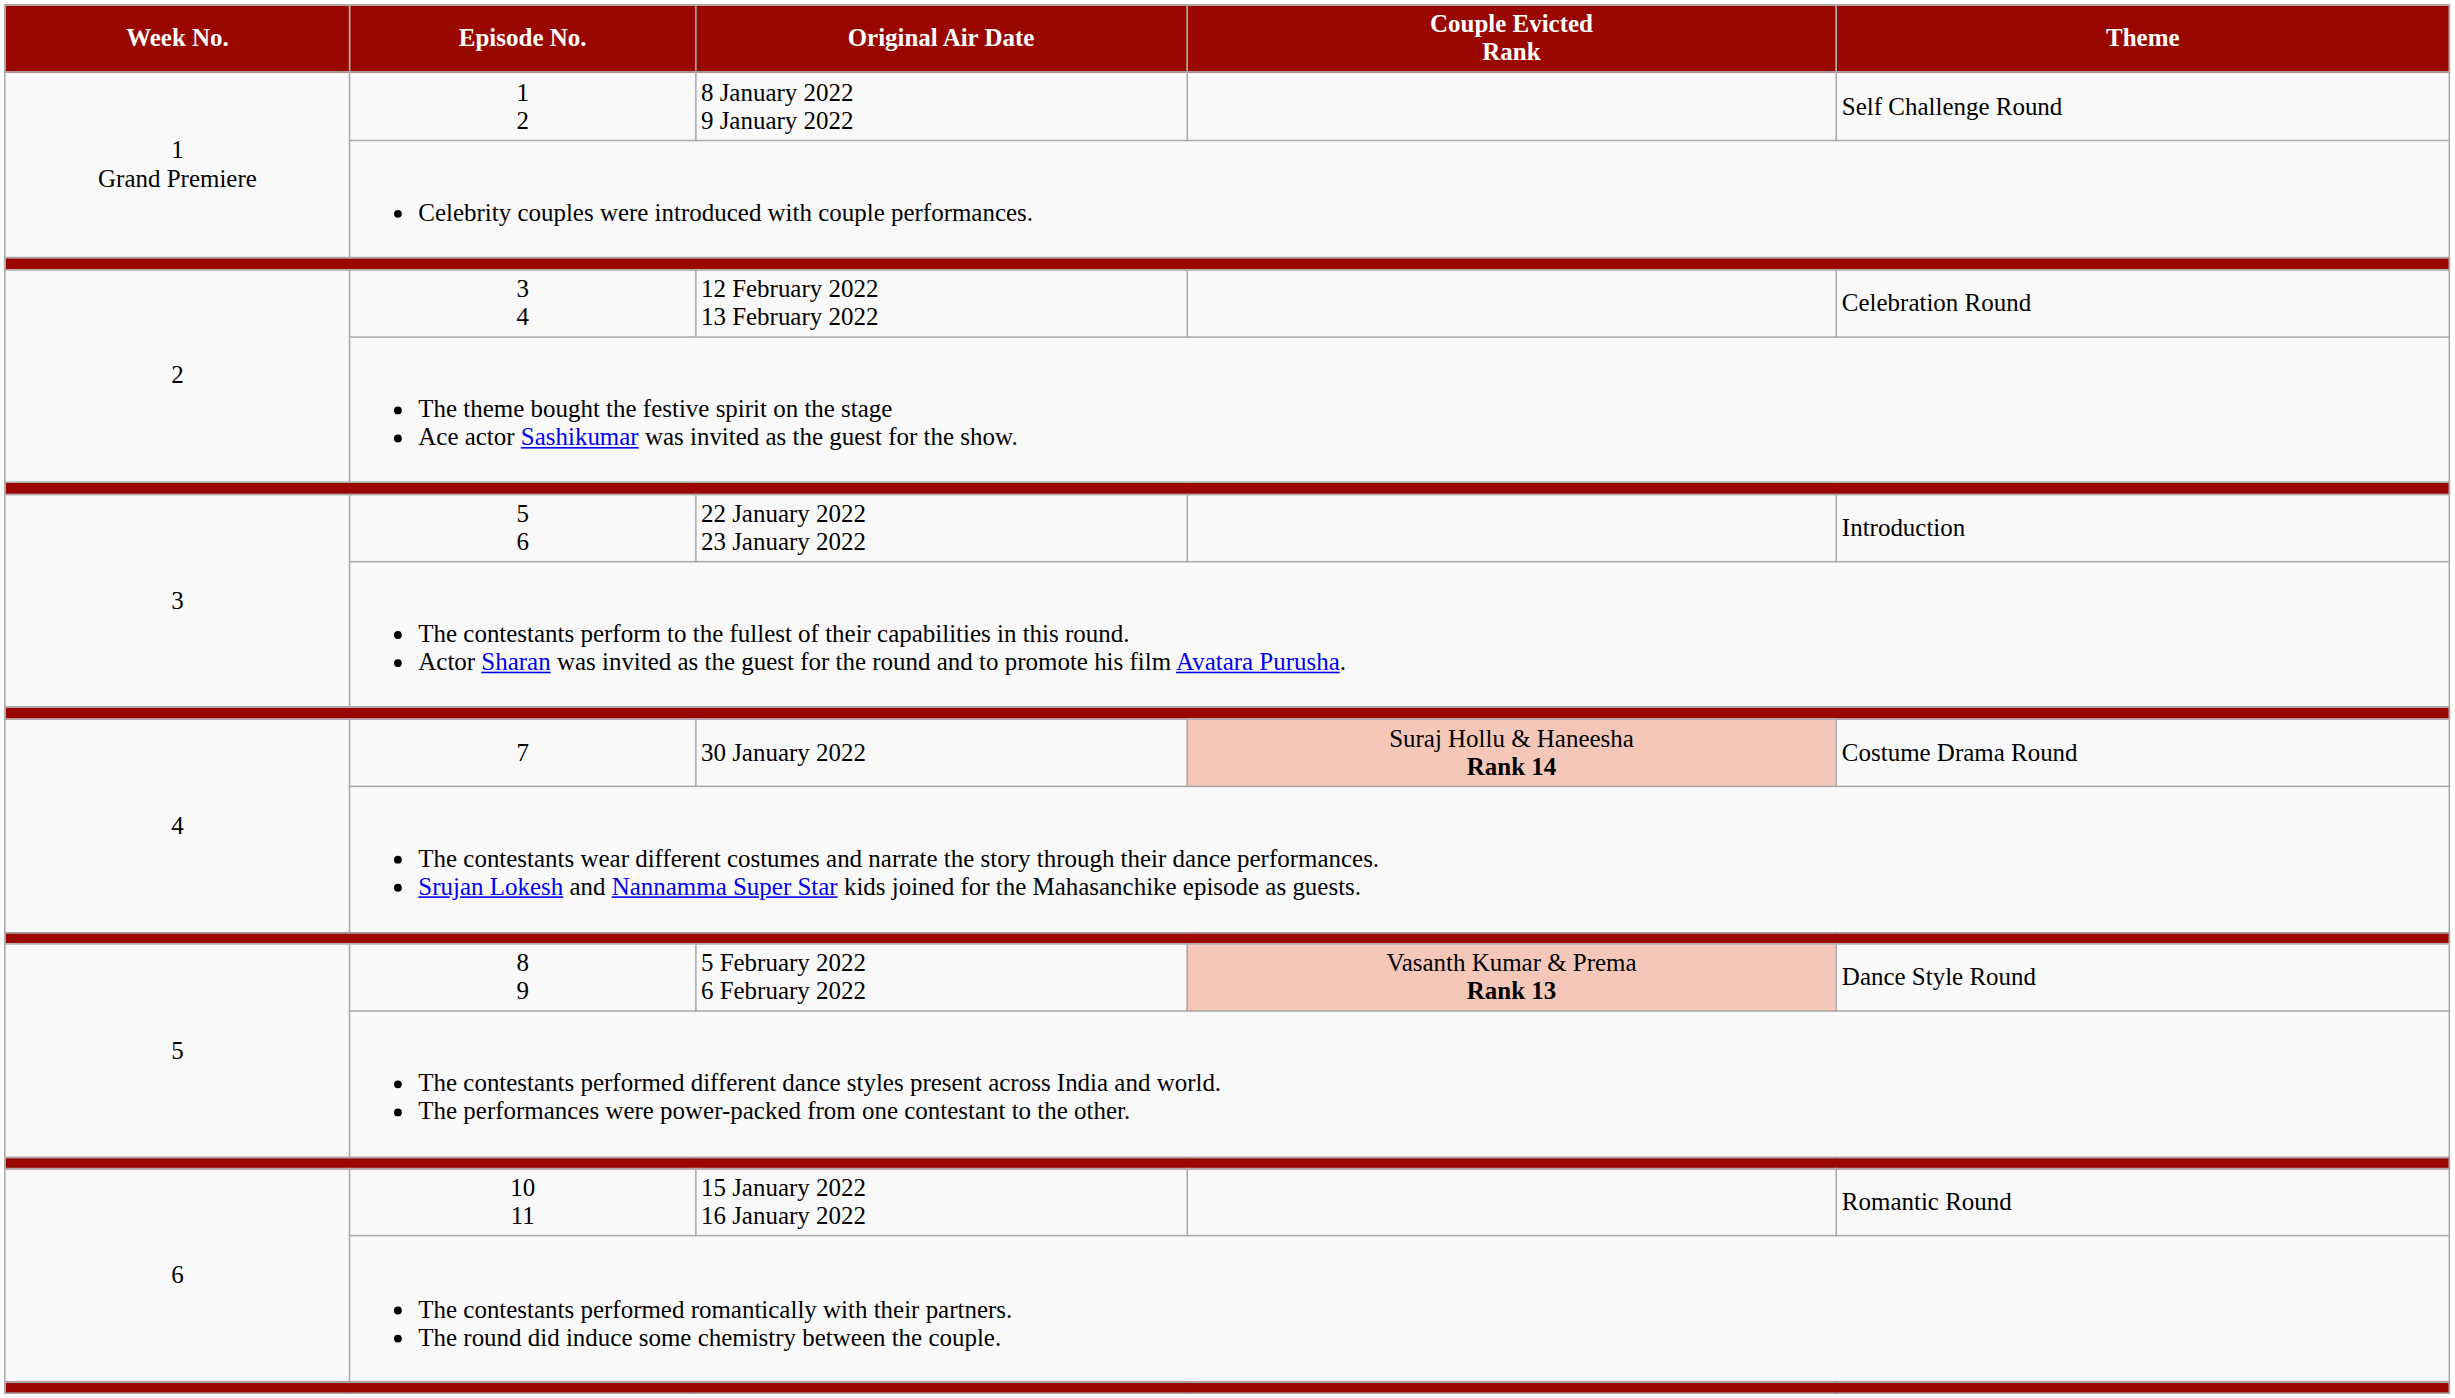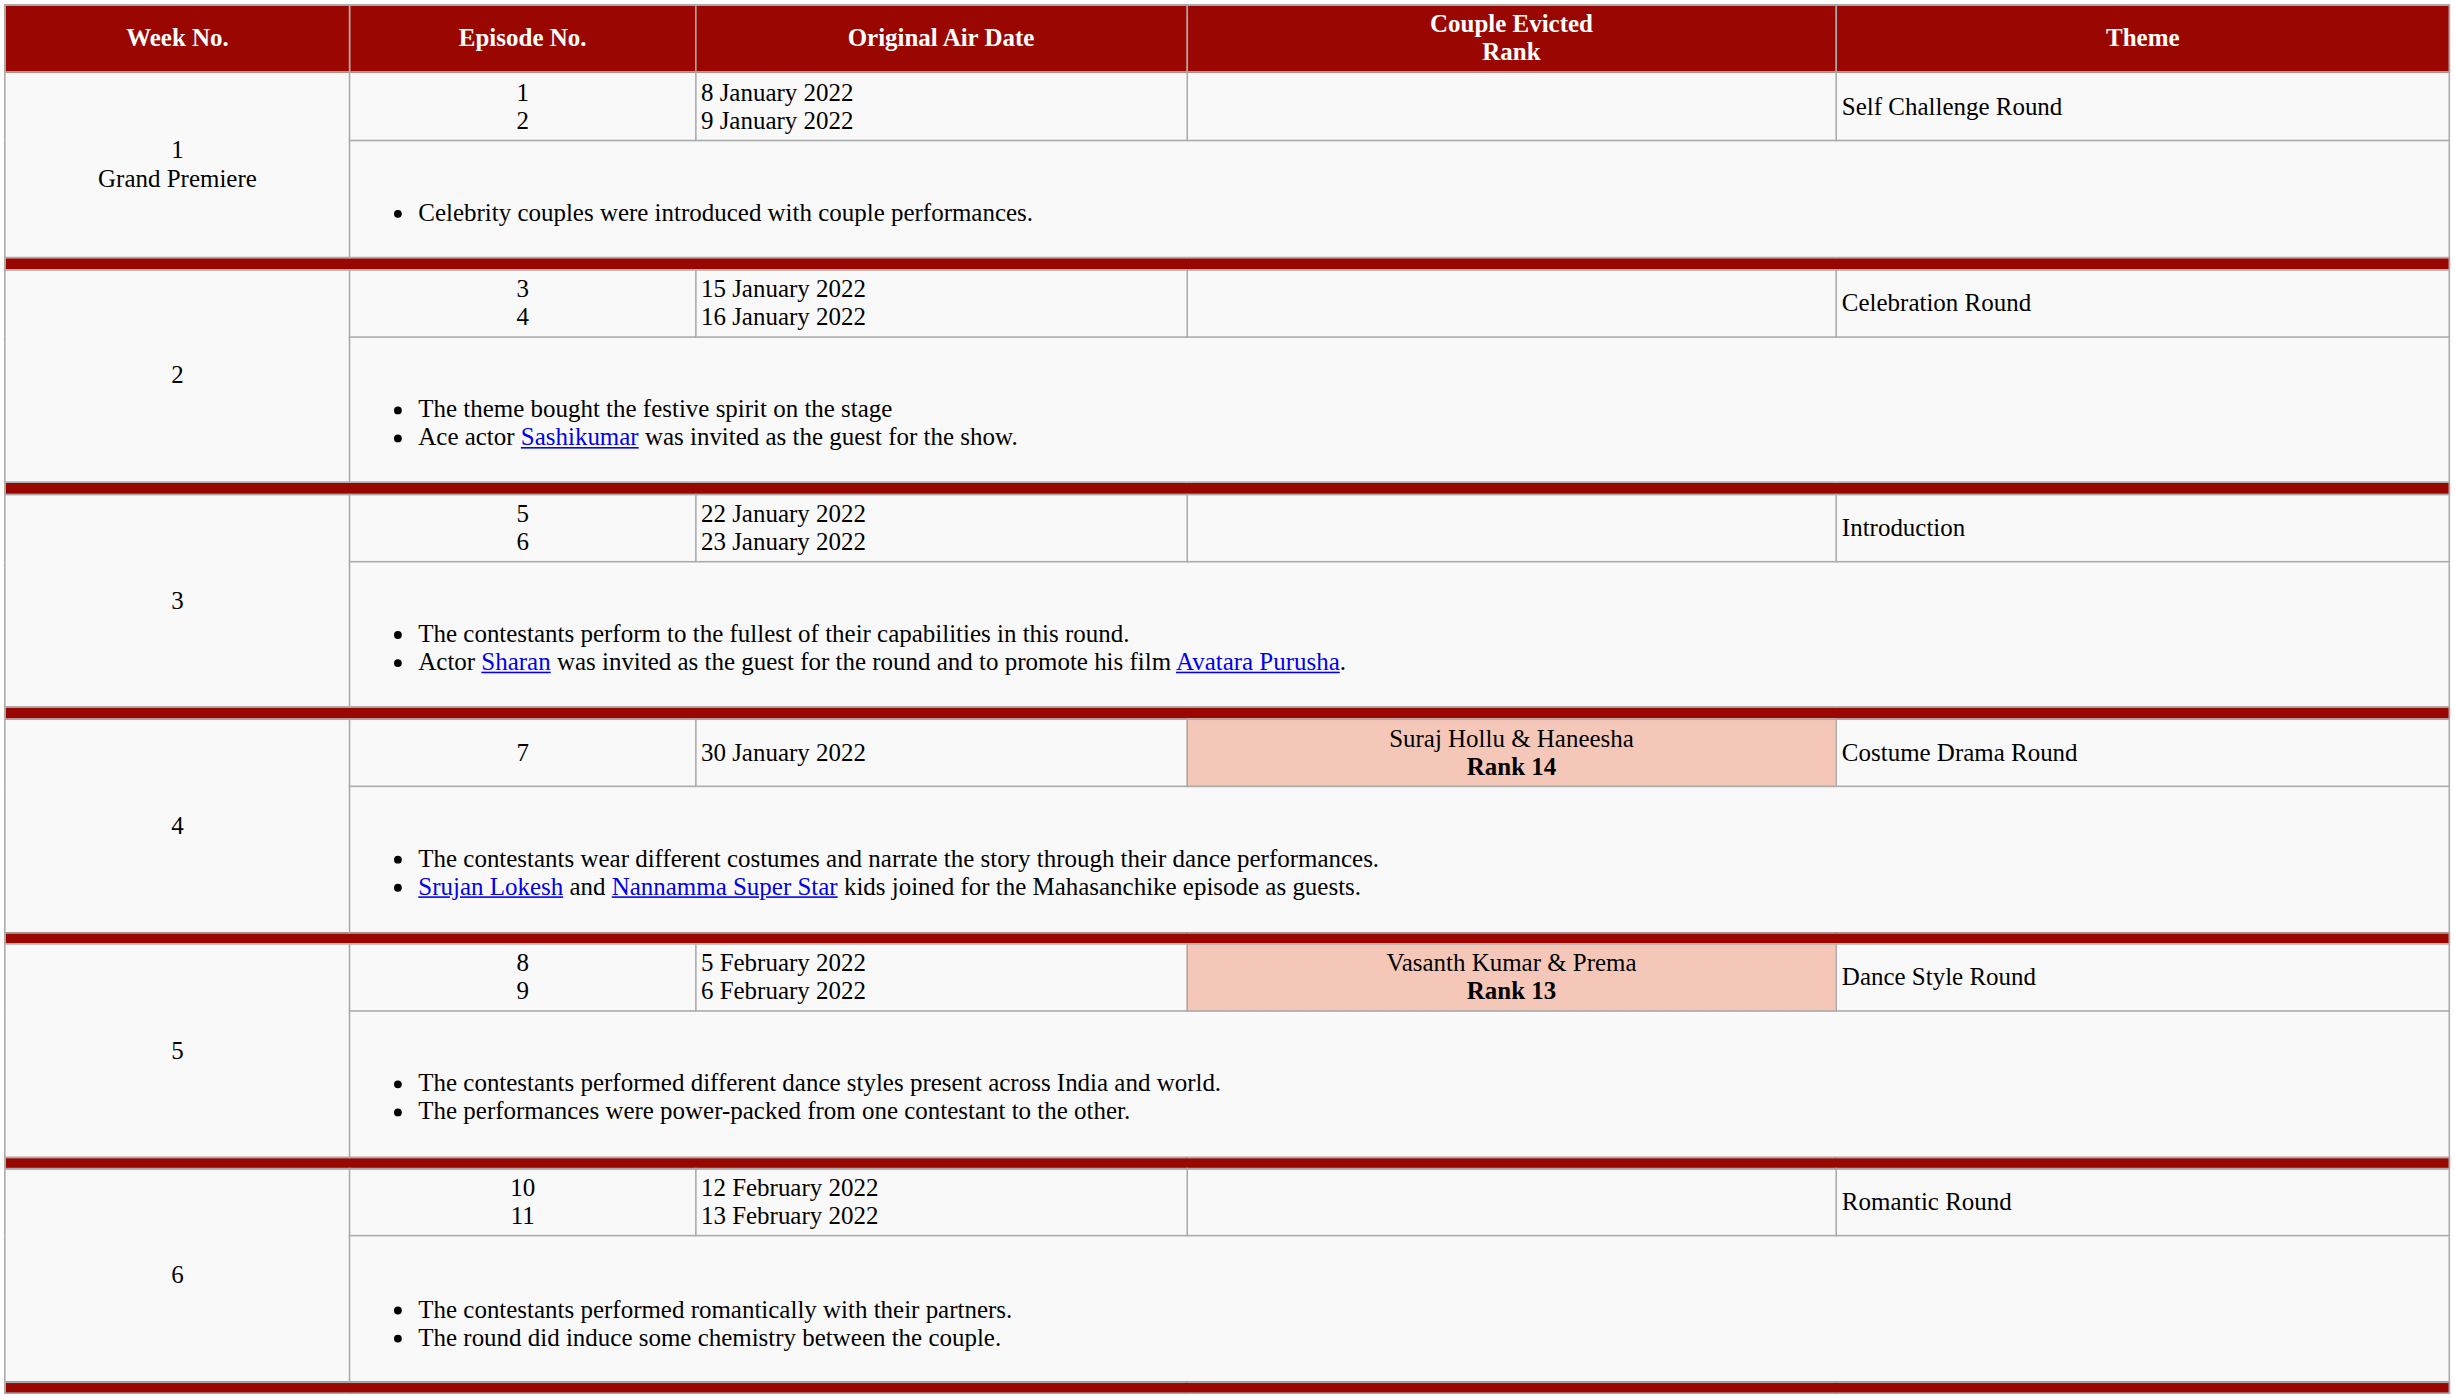3 4 | Original Air Date: 12 February 2022 13 February 2022 -> 15 January 2022 16 January 2022
10 11 | Original Air Date: 15 January 2022 16 January 2022 -> 12 February 2022 13 February 2022
